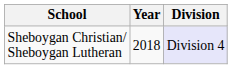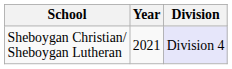Sheboygan Christian/ Sheboygan Lutheran | Year: 2018 -> 2021
